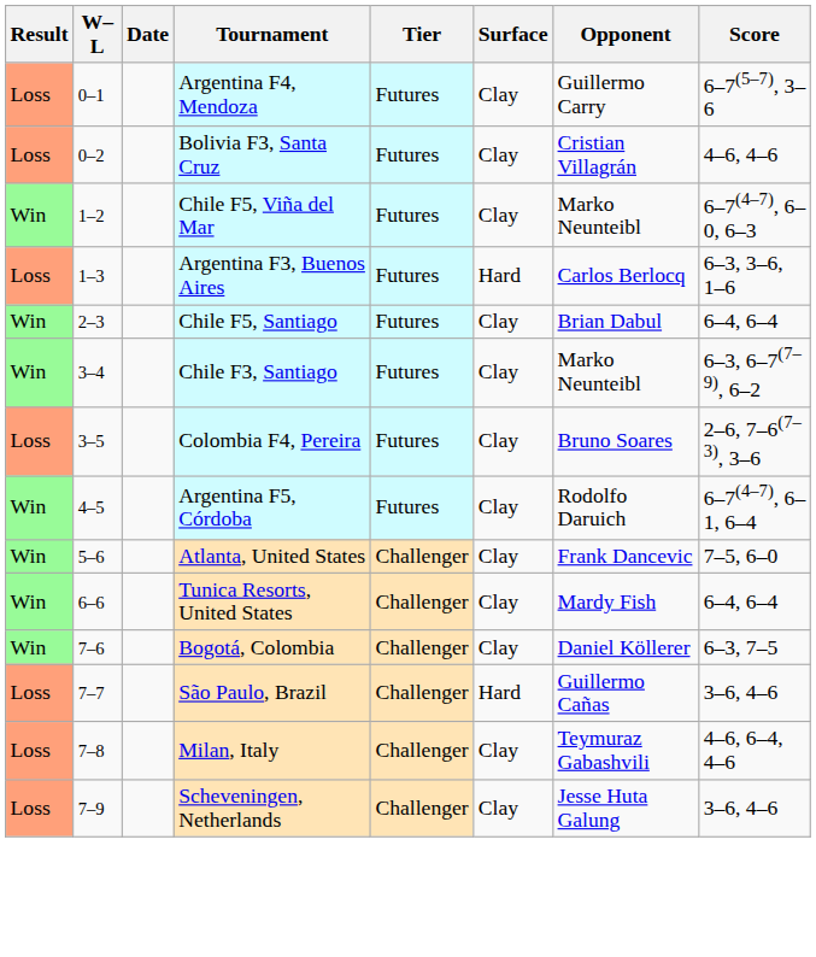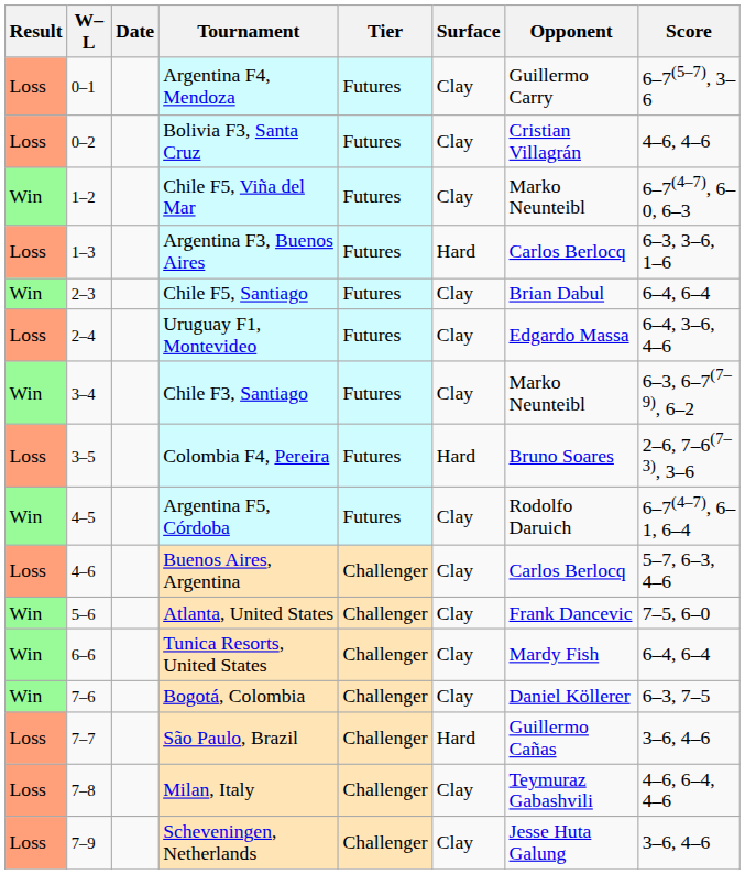+ row: Loss | 2–4 | Uruguay F1, Montevideo | Futures | Clay | Edgardo Massa | 6–4, 3–6, 4–6
Colombia F4, Pereira | Surface: Clay -> Hard
+ row: Loss | 4–6 | Buenos Aires, Argentina | Challenger | Clay | Carlos Berlocq | 5–7, 6–3, 4–6
